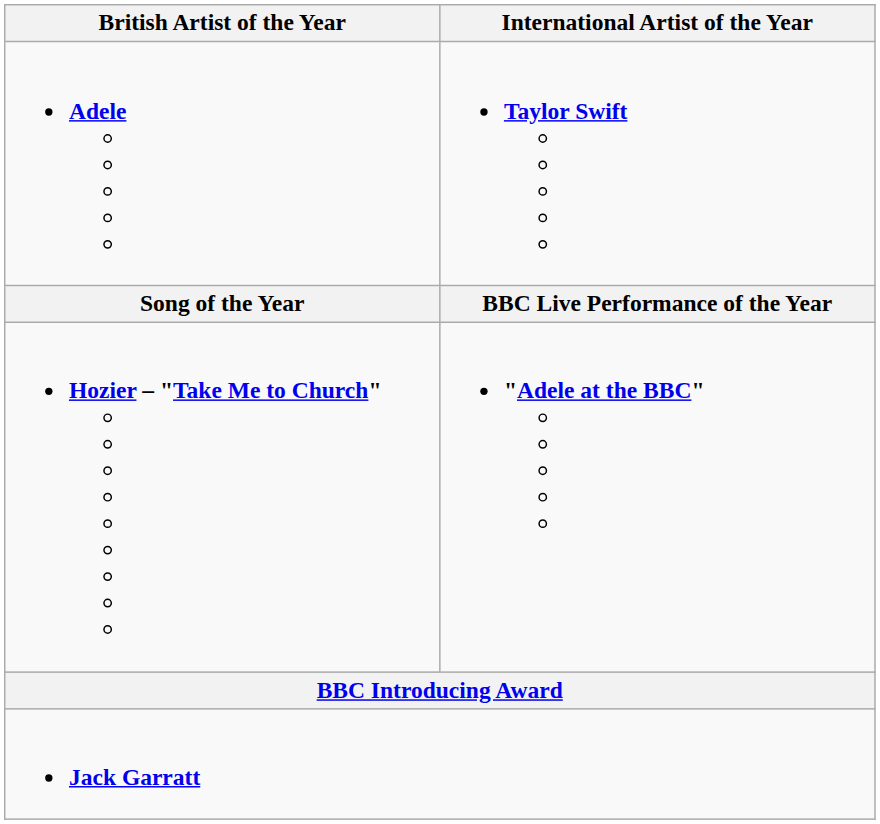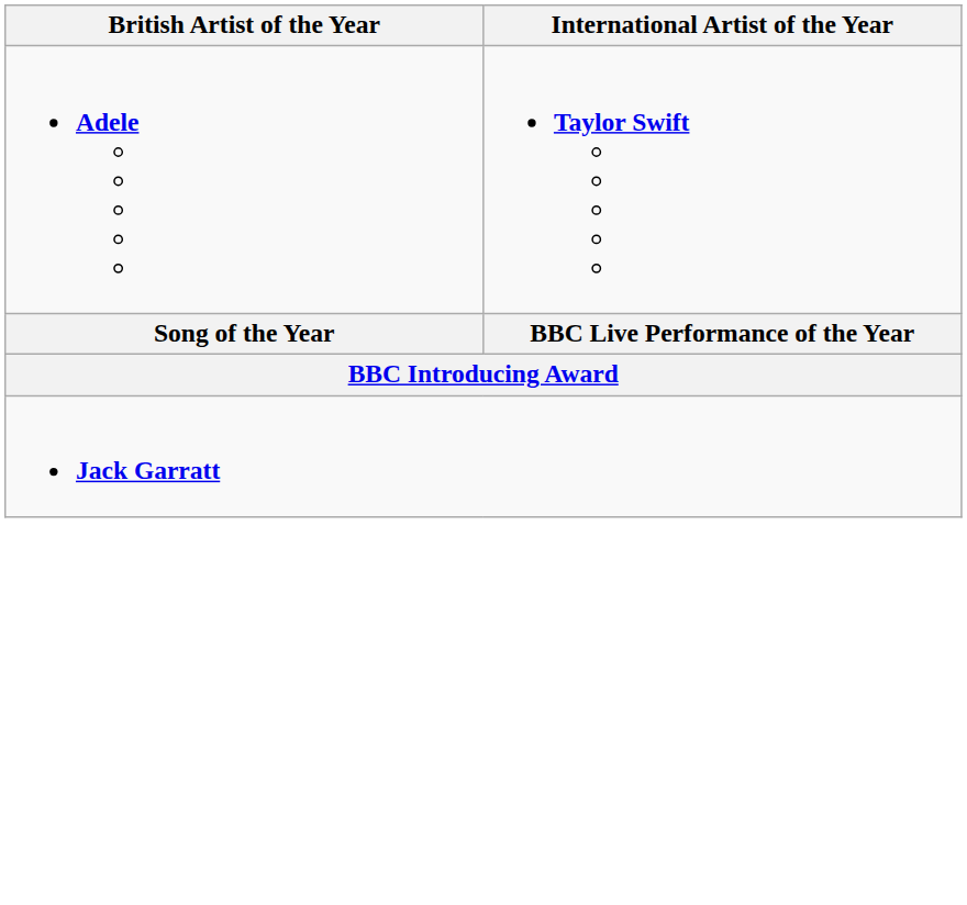- row: Hozier – "Take Me to Church" | "Adele at the BBC"
